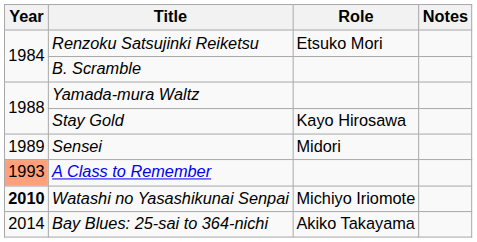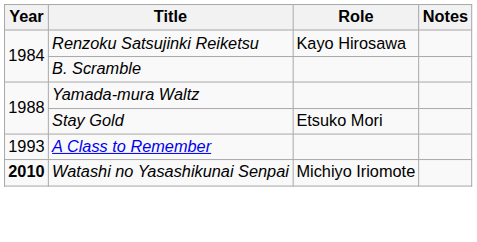Renzoku Satsujinki Reiketsu | Role: Etsuko Mori -> Kayo Hirosawa
Stay Gold | Role: Kayo Hirosawa -> Etsuko Mori
- row: 1989 | Sensei | Midori
A Class to Remember | Year: lightsalmon background -> no background
- row: 2014 | Bay Blues: 25-sai to 364-nichi | Akiko Takayama
